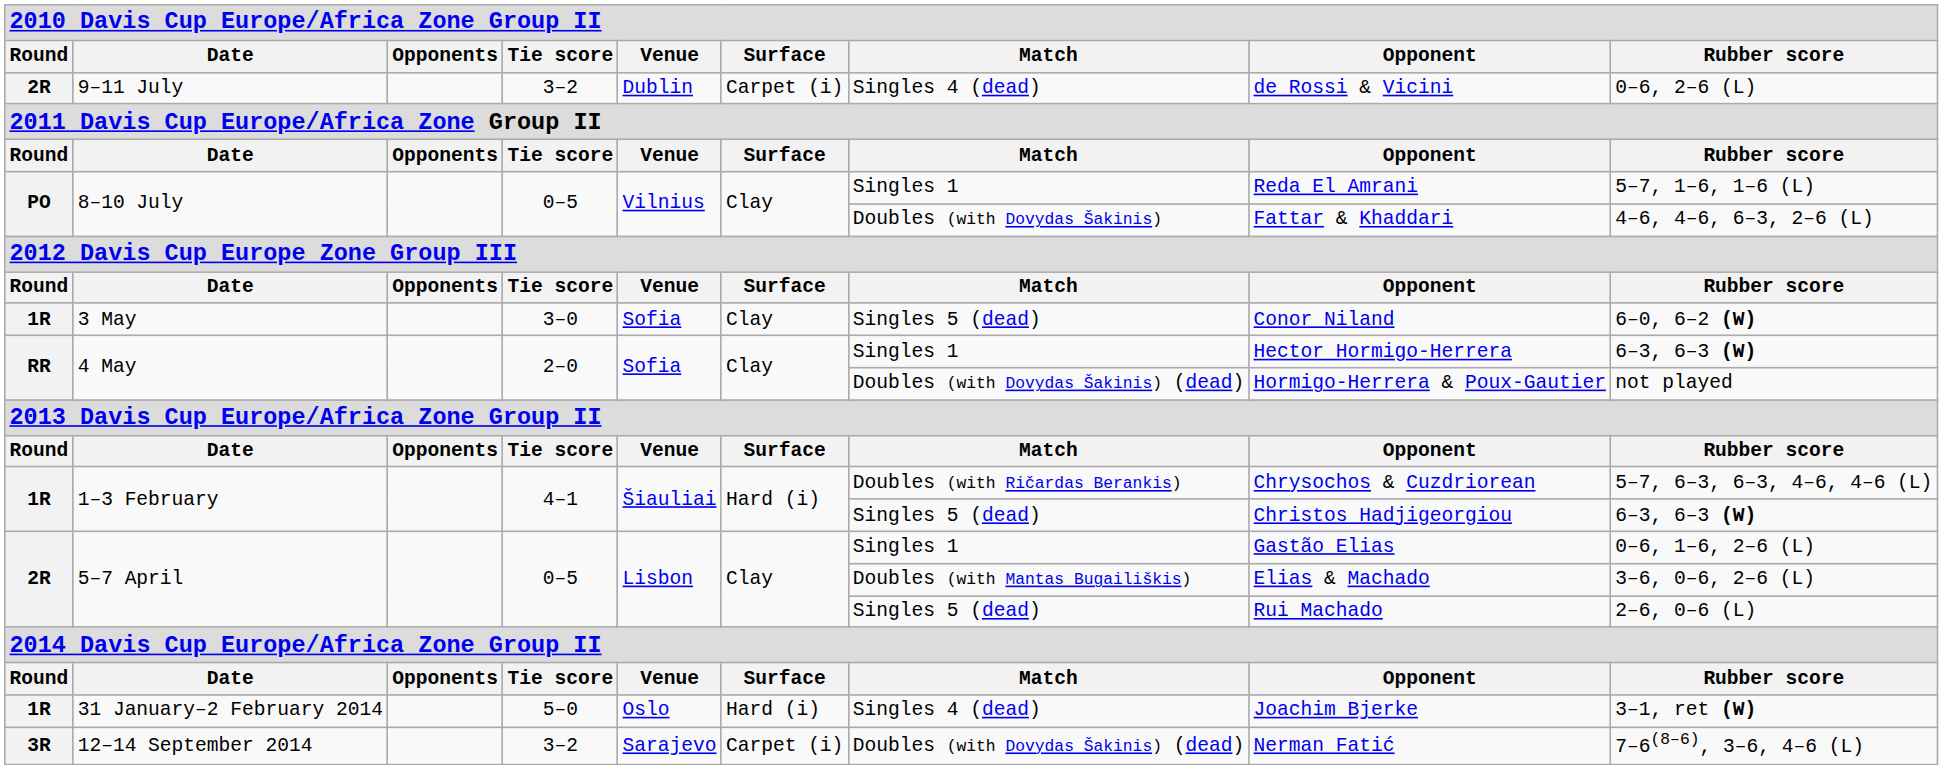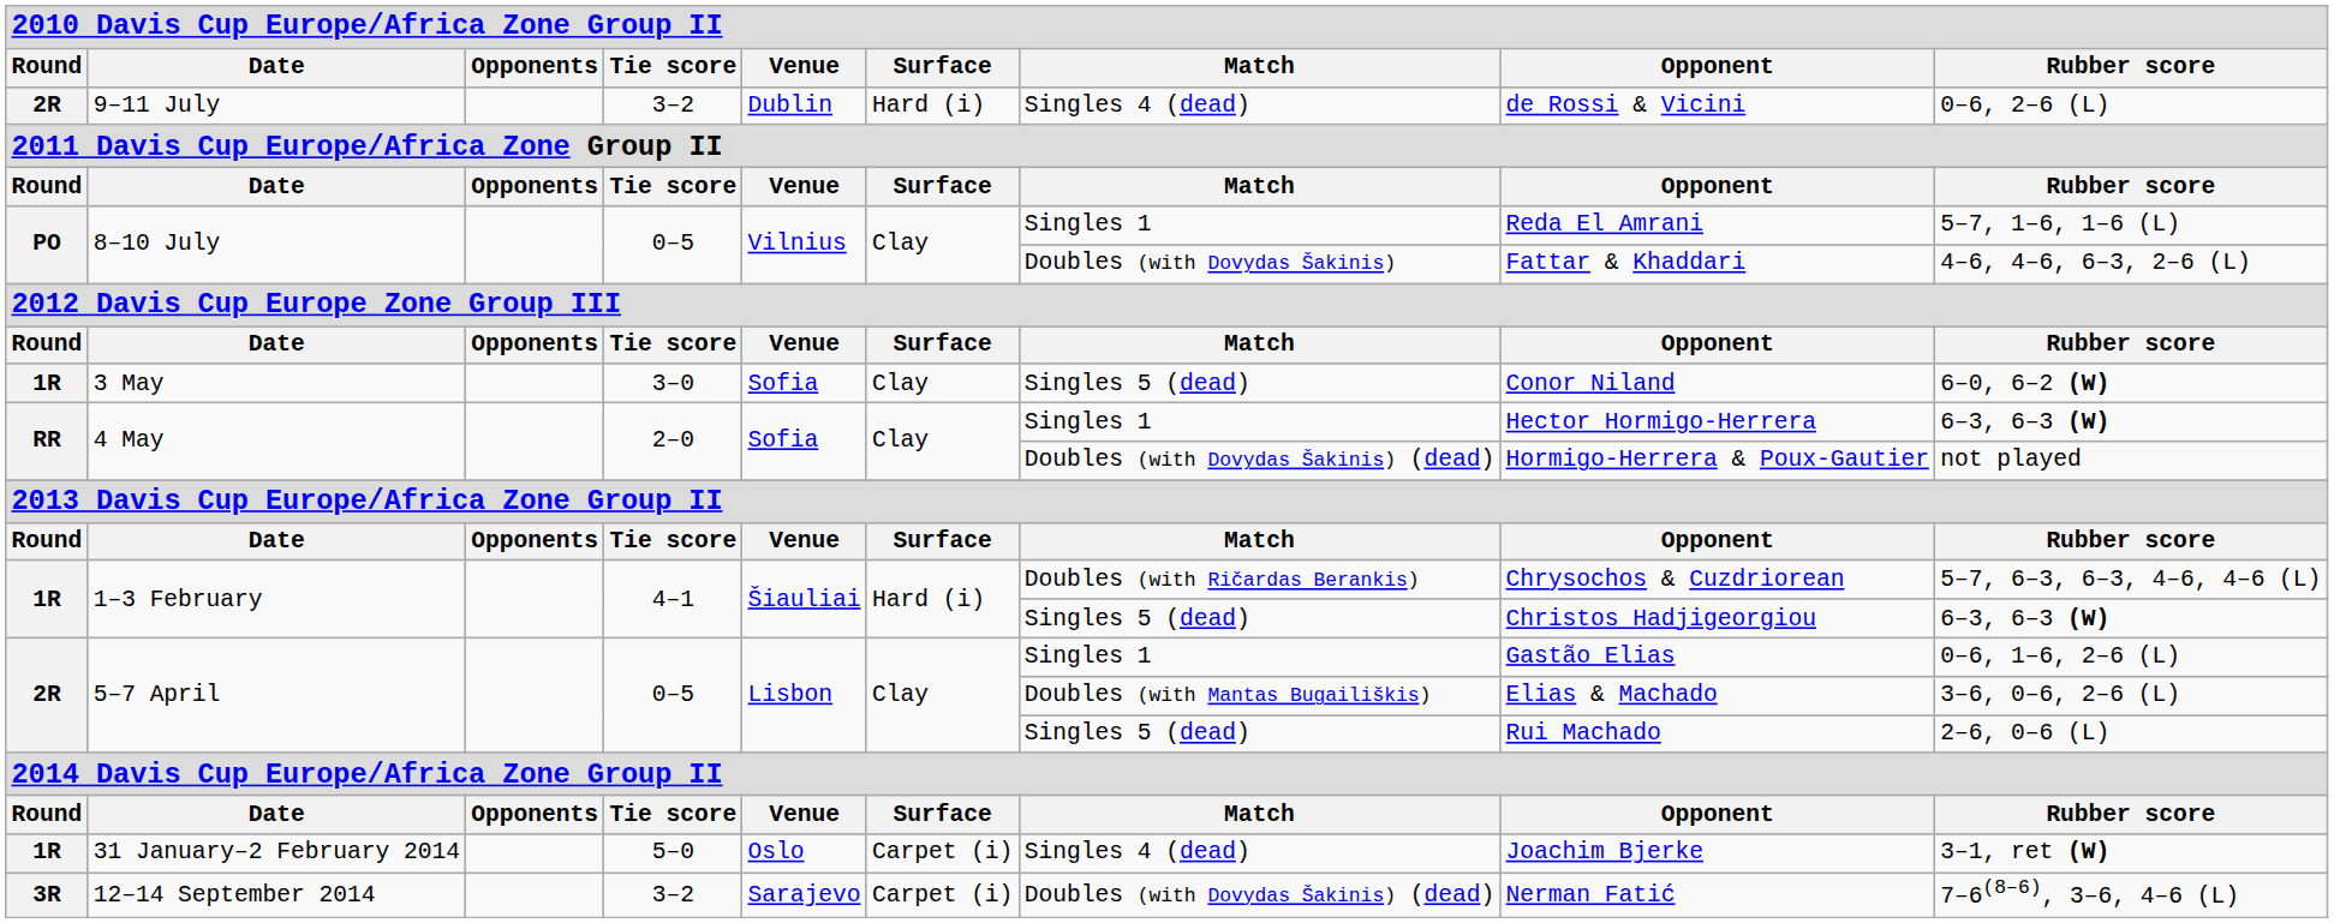9–11 July | column 6: Carpet (i) -> Hard (i)
31 January–2 February 2014 | column 6: Hard (i) -> Carpet (i)
